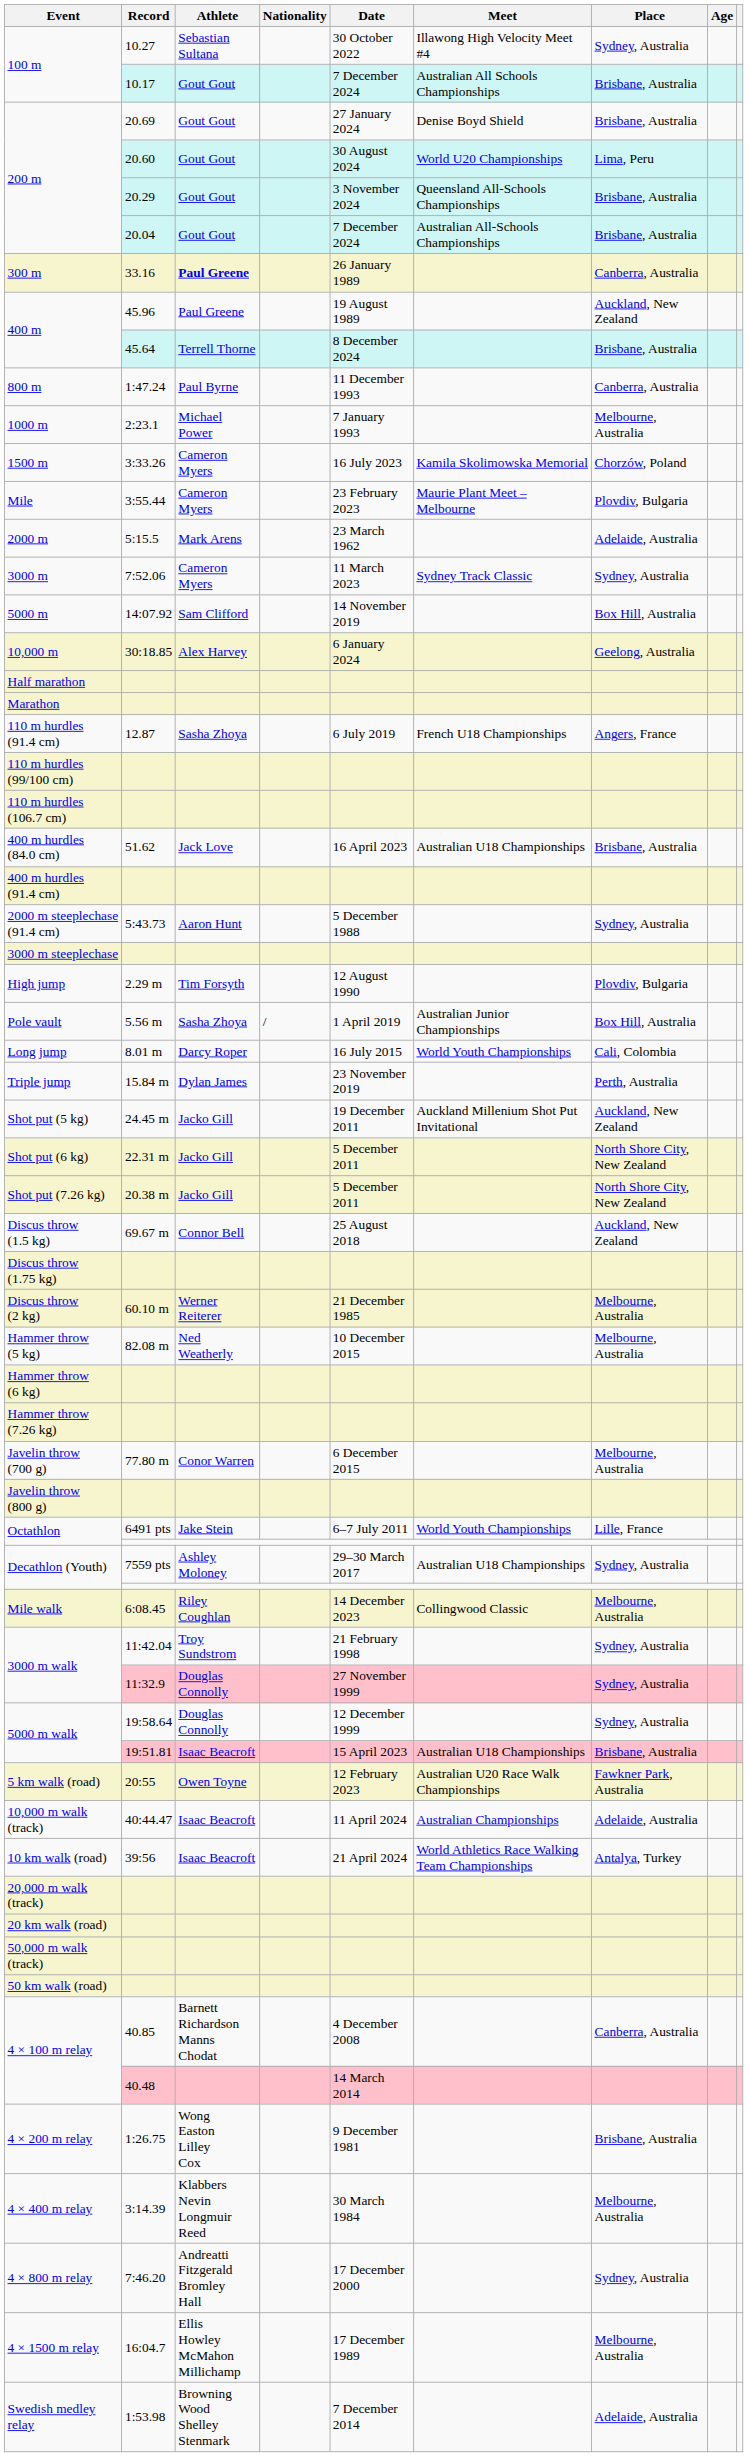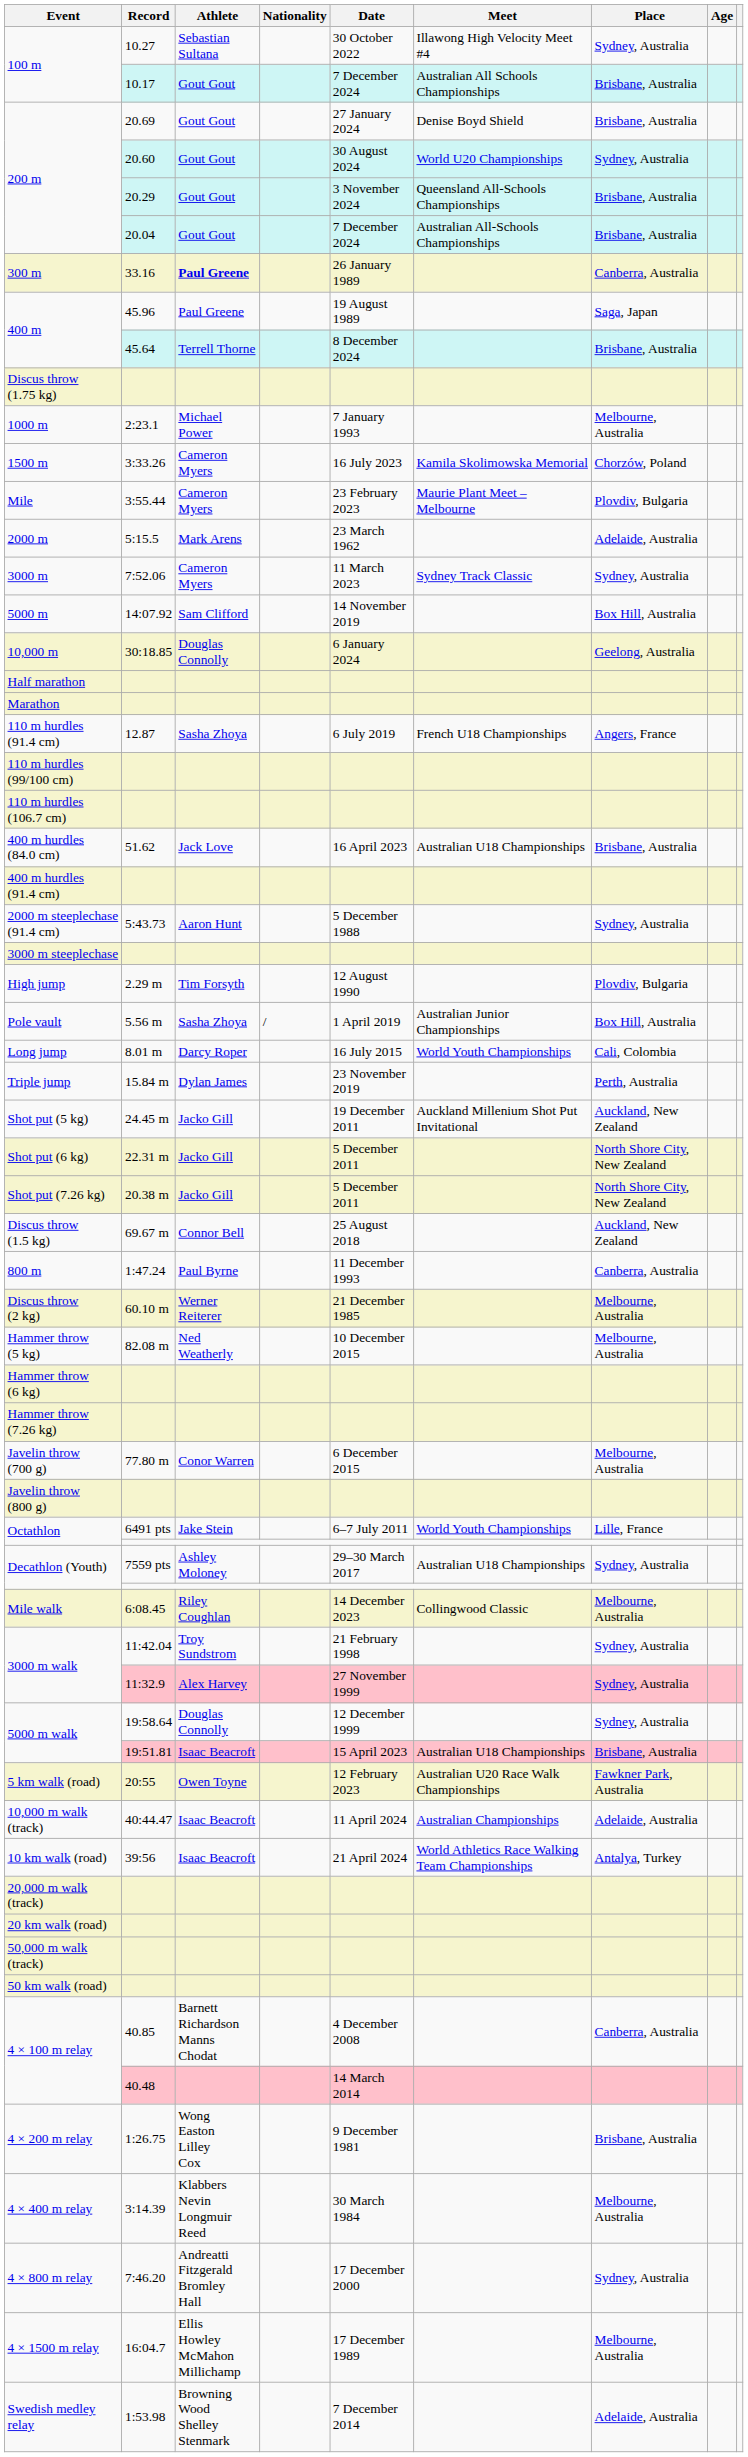200 m / 20.60 | Place: Lima, Peru -> Sydney, Australia
400 m / 45.96 | Place: Auckland, New Zealand -> Saga, Japan
rows swapped: 800 m <-> Discus throw (1.75 kg)
10,000 m | Athlete: Alex Harvey -> Douglas Connolly
3000 m walk / 11:32.9 | Athlete: Douglas Connolly -> Alex Harvey
